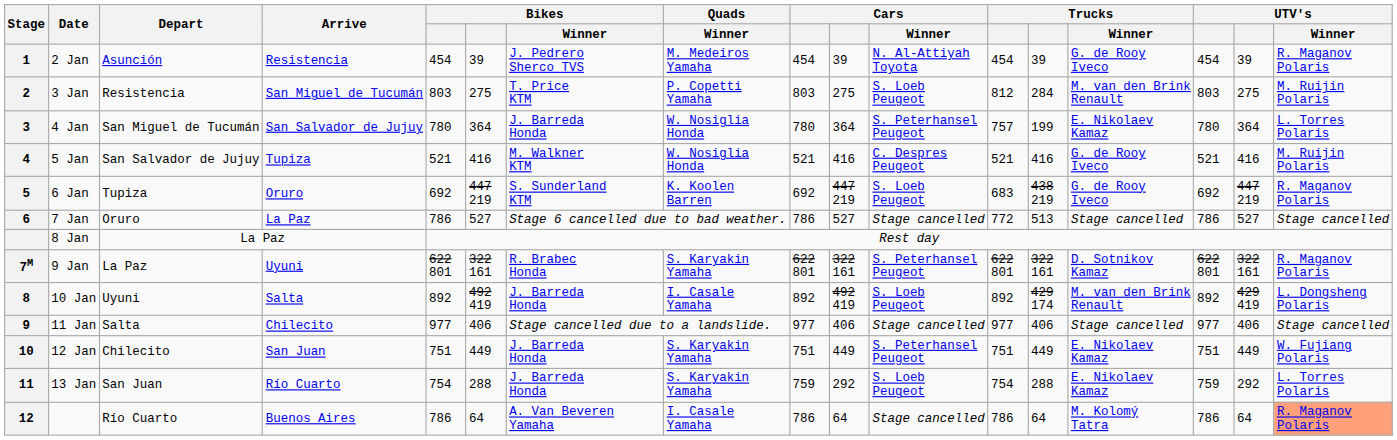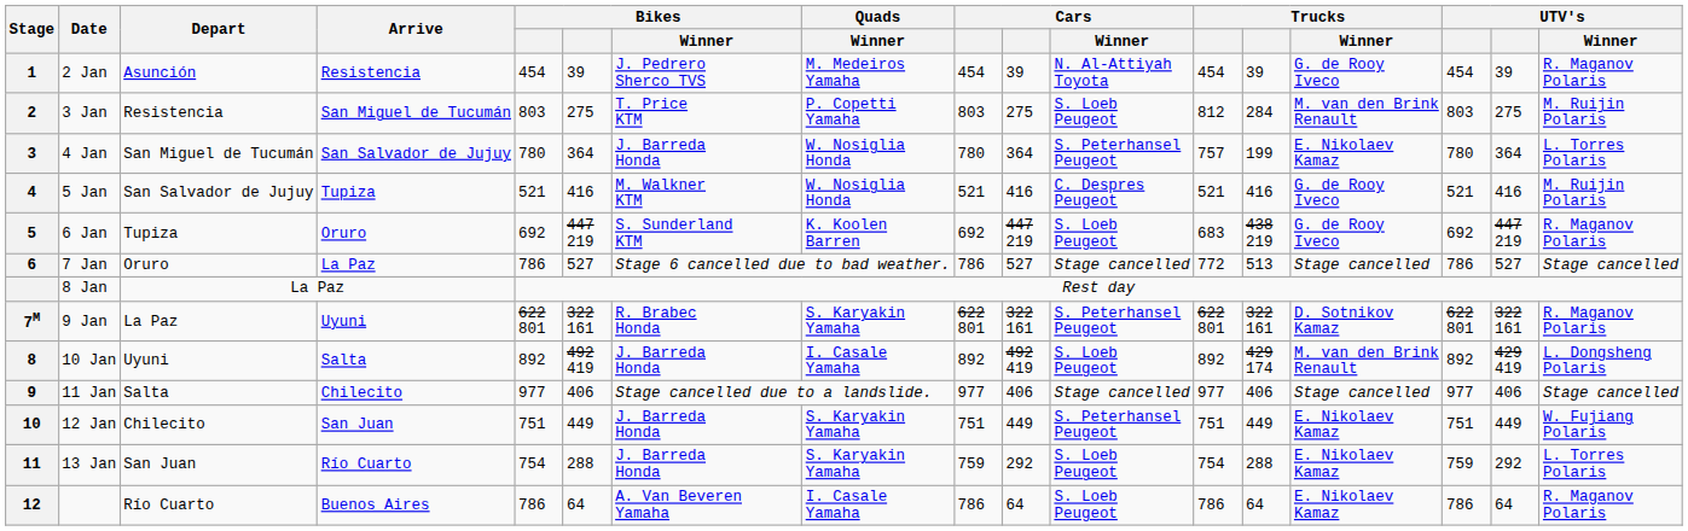12 | Cars / Winner: Stage cancelled -> S. Loeb Peugeot
12 | Trucks / Winner: M. Kolomý Tatra -> E. Nikolaev Kamaz
12 | UTV's / Winner: lightsalmon background -> no background
